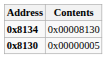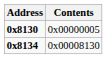rows swapped: 0x8130 <-> 0x8134
